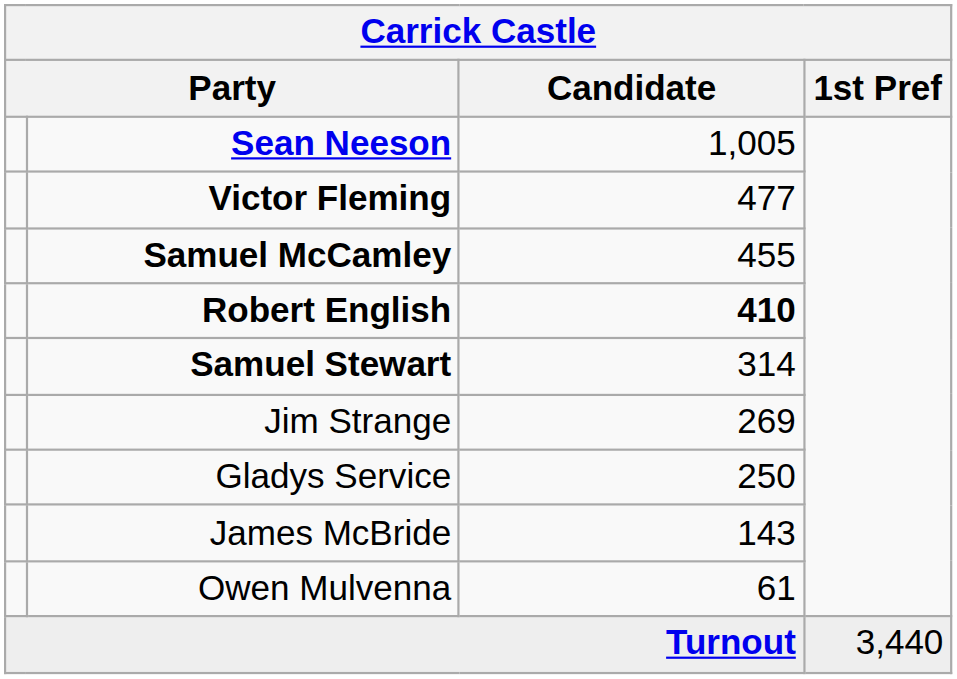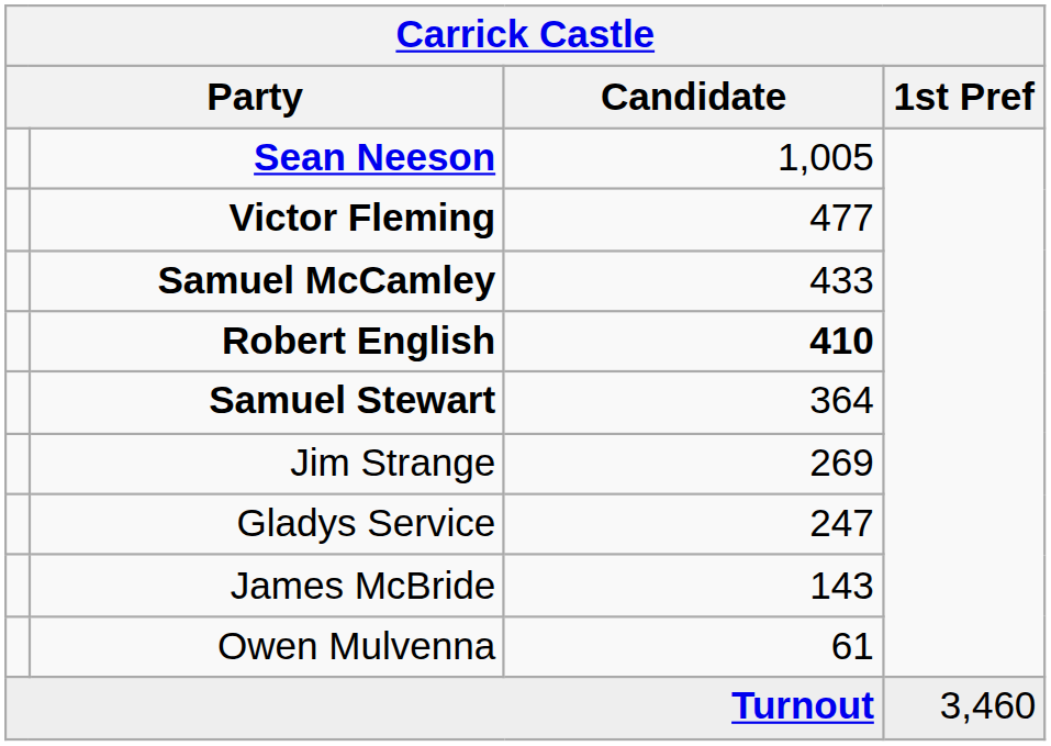Samuel McCamley | Candidate: 455 -> 433
Samuel Stewart | Candidate: 314 -> 364
Gladys Service | Candidate: 250 -> 247
Turnout | 1st Pref: 3,440 -> 3,460
